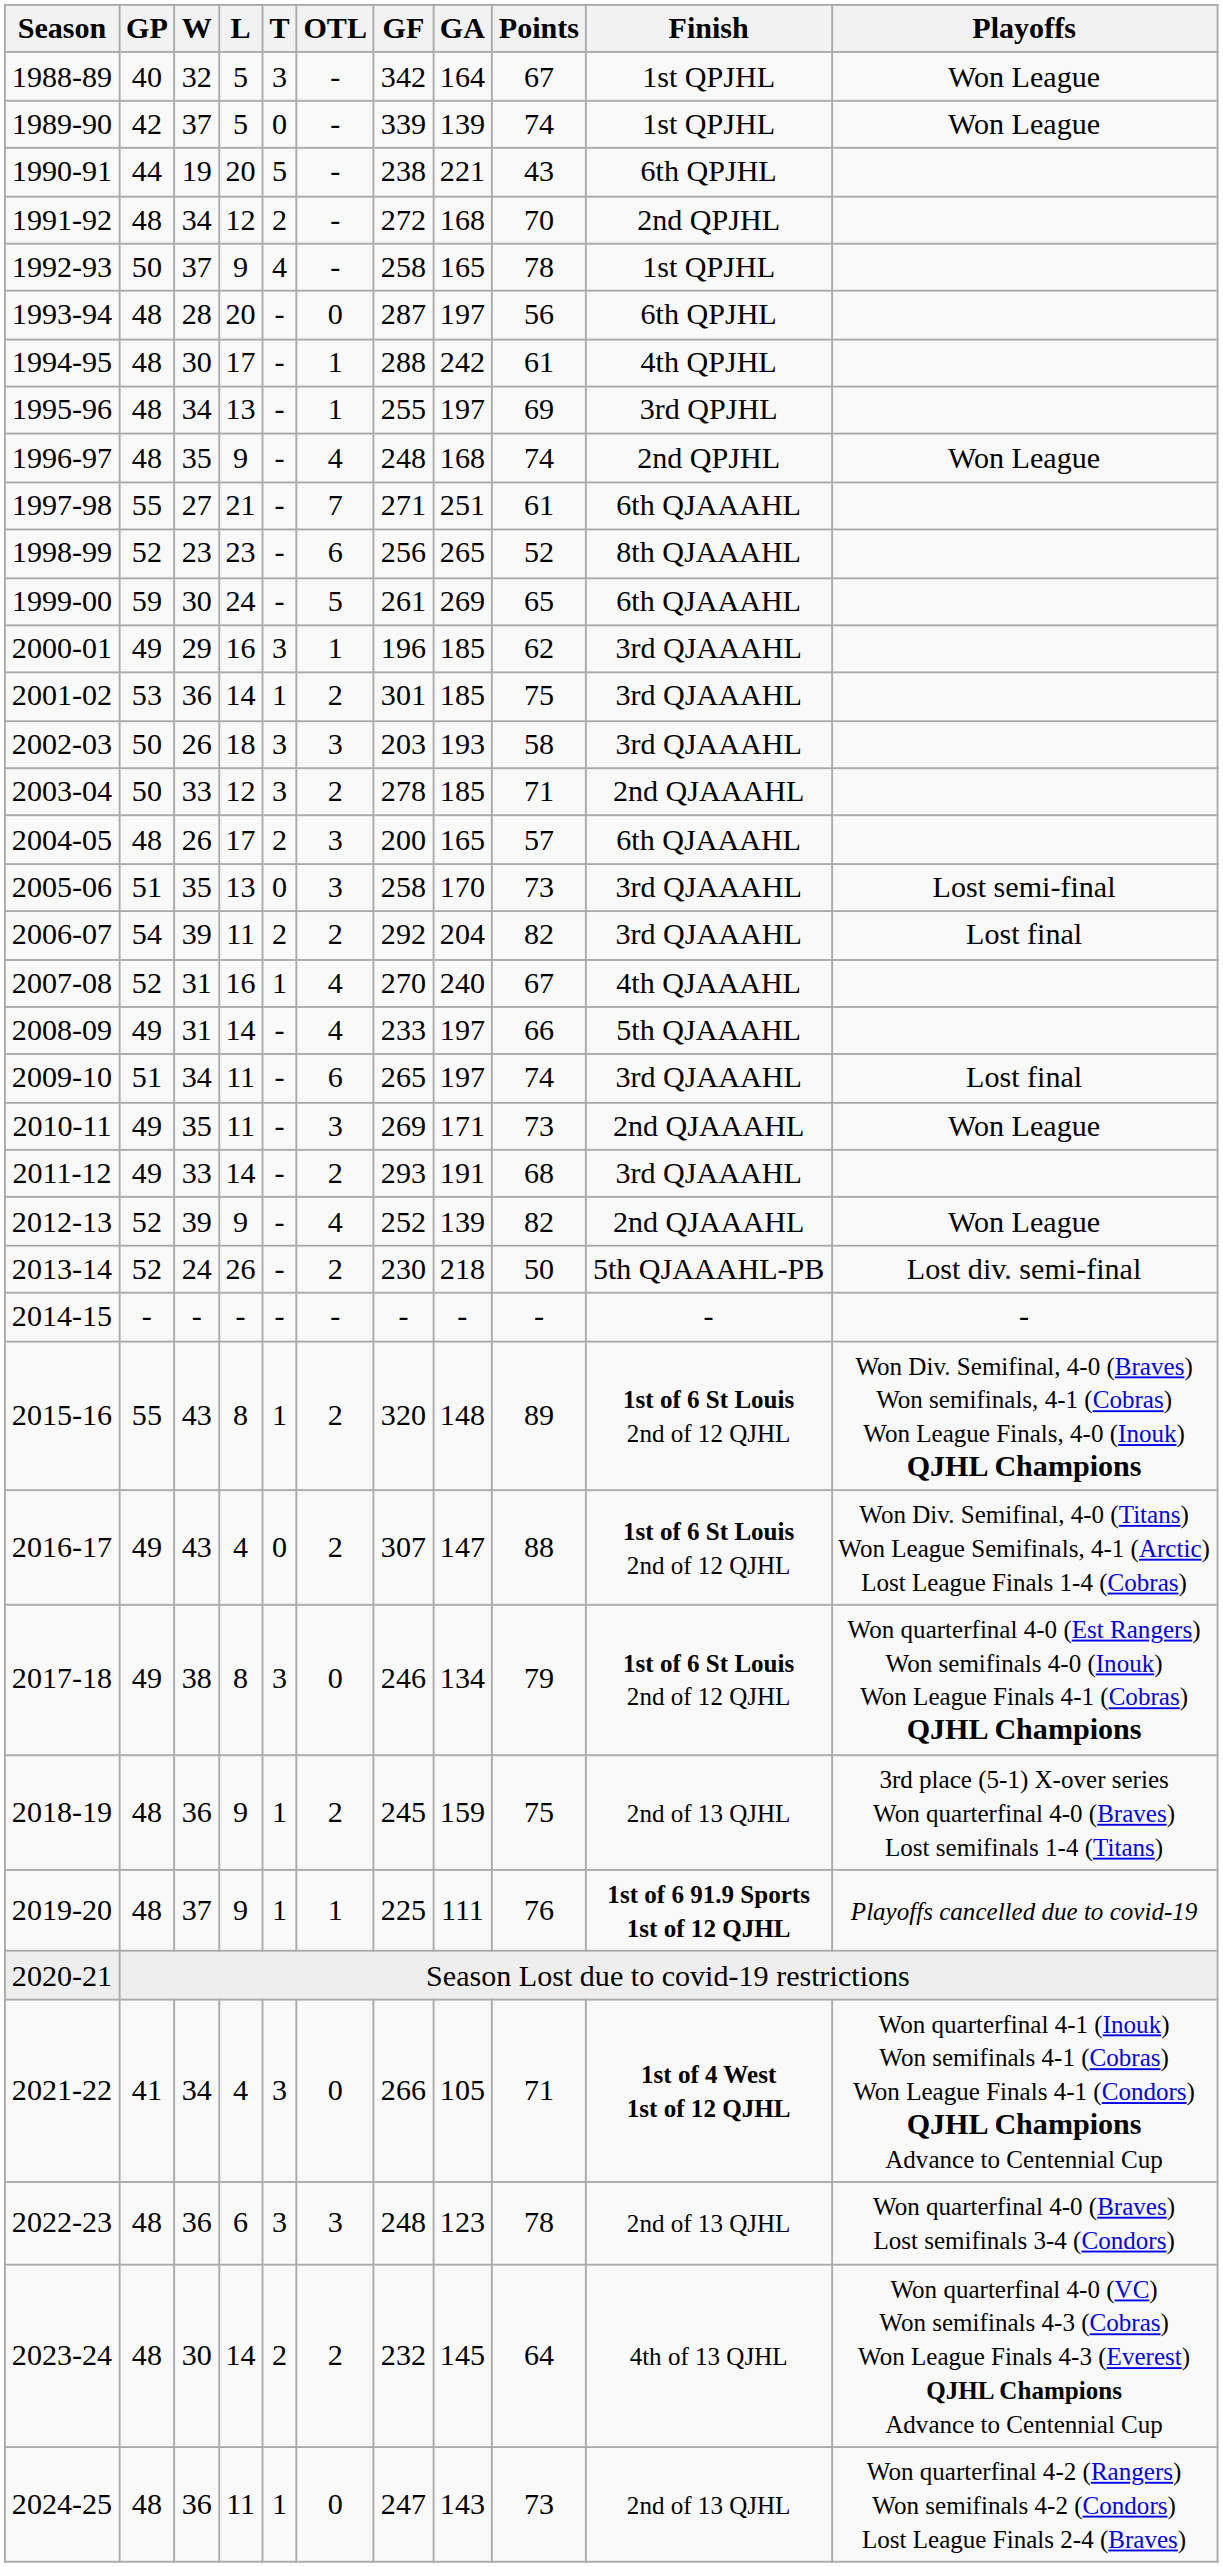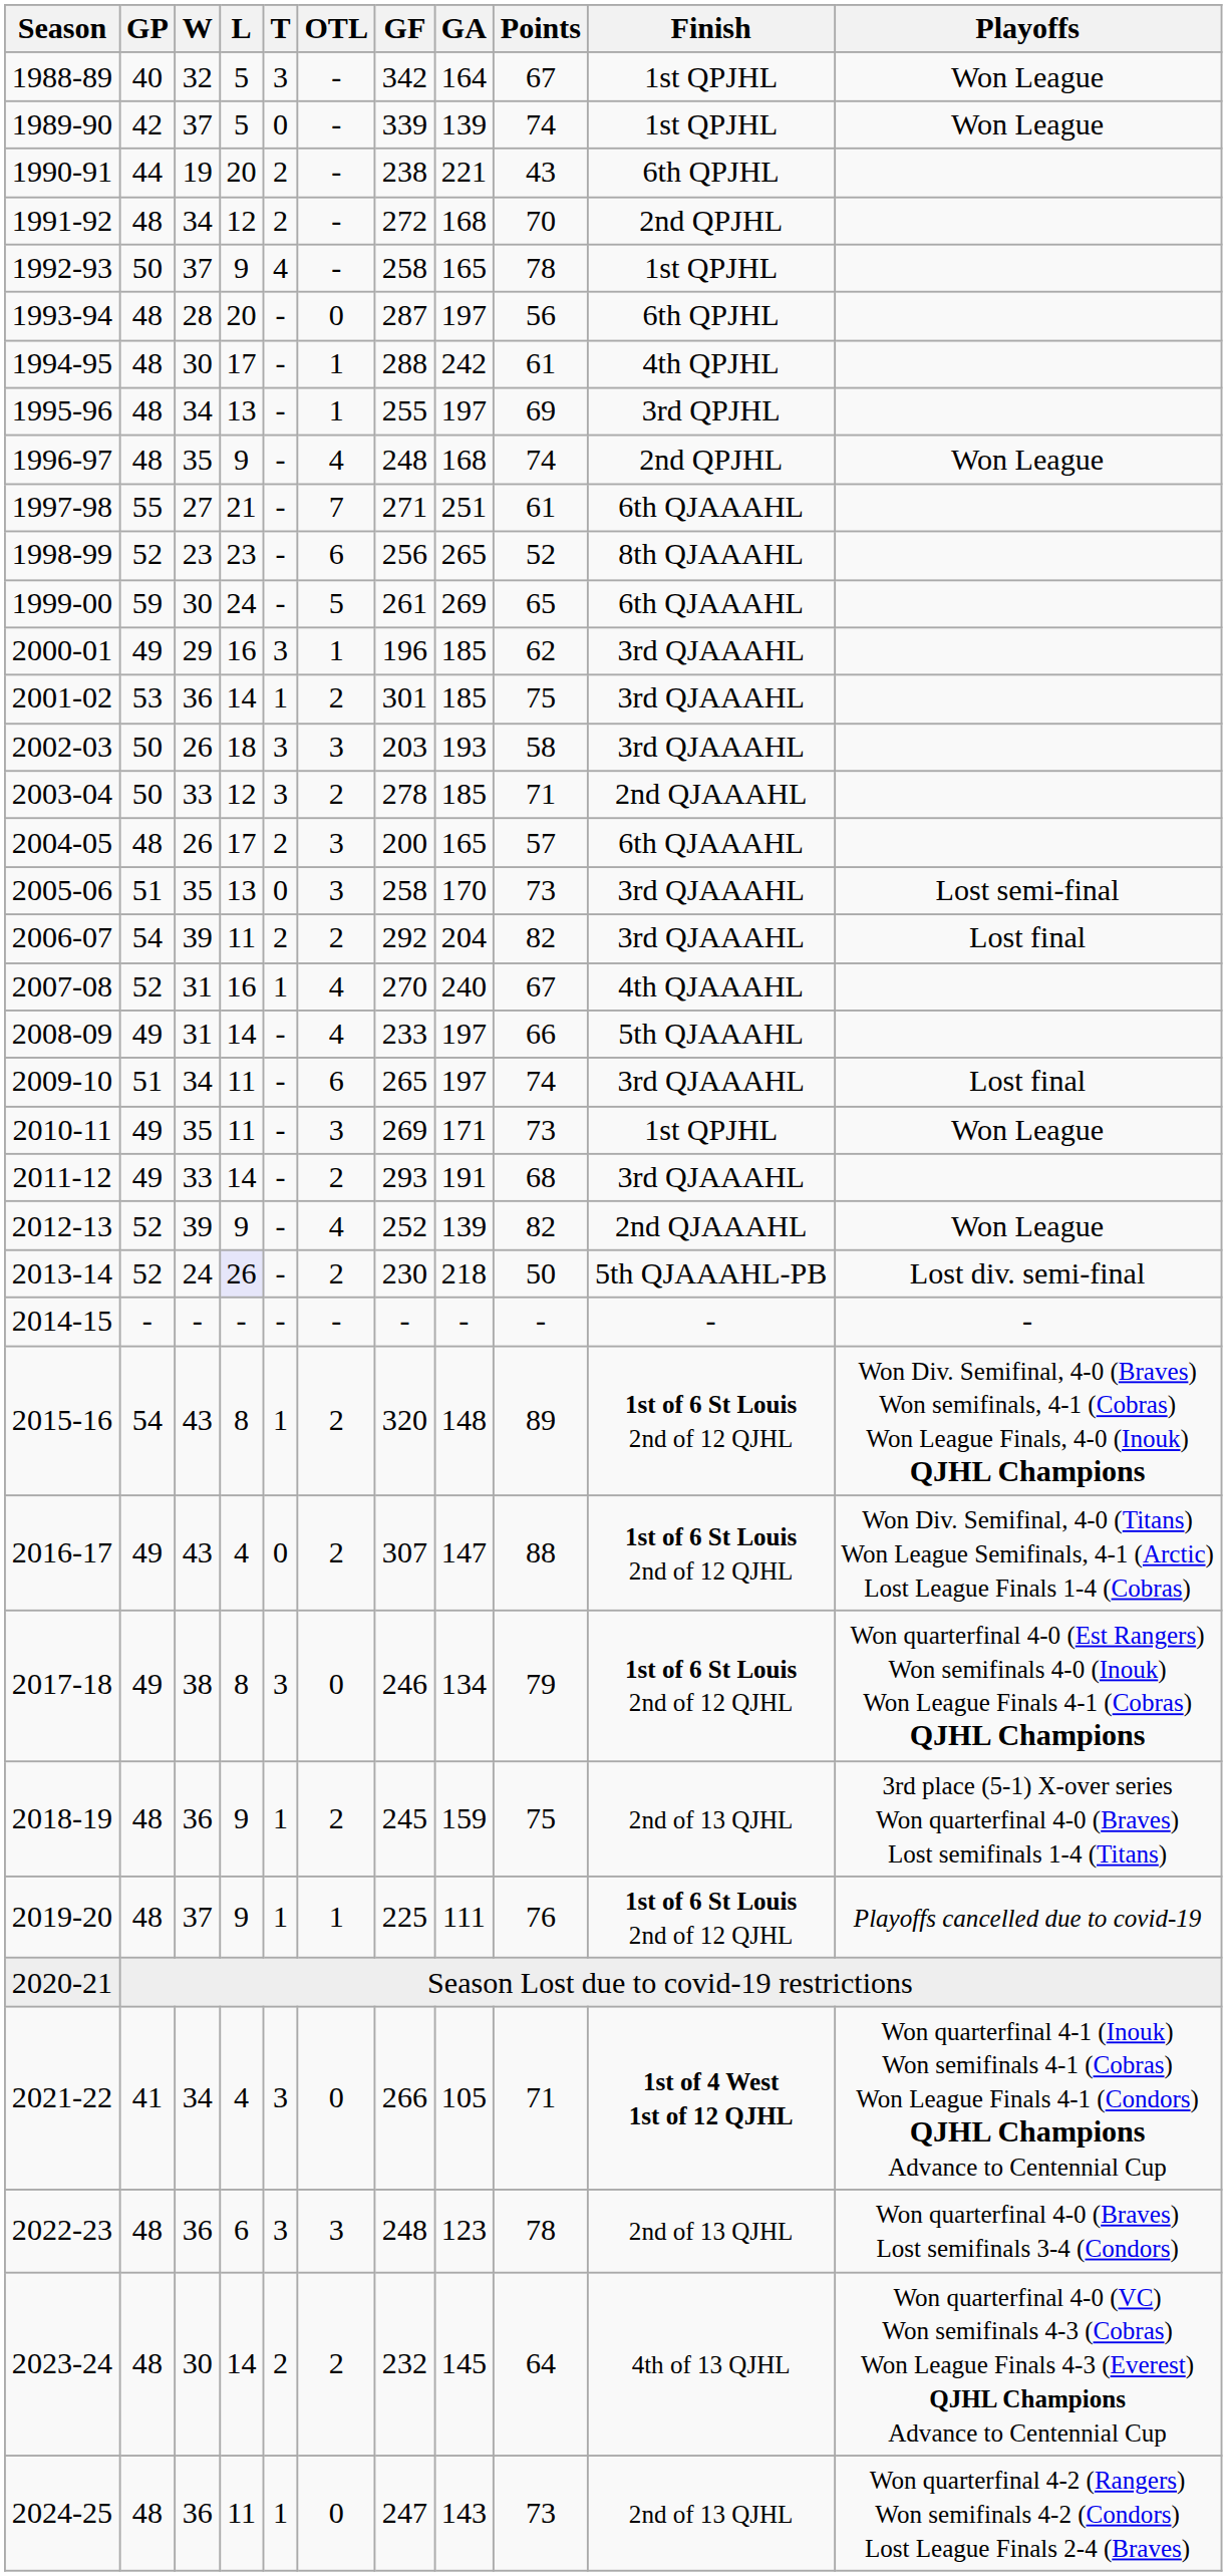1990-91 | T: 5 -> 2
2010-11 | Finish: 2nd QJAAAHL -> 1st QPJHL
2013-14 | L: no background -> lavender background
2015-16 | GP: 55 -> 54
2019-20 | Finish: 1st of 6 91.9 Sports 1st of 12 QJHL -> 1st of 6 St Louis 2nd of 12 QJHL
